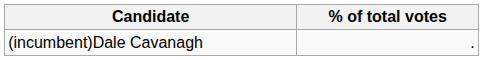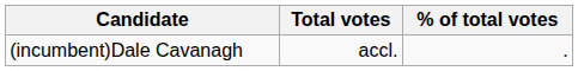+ column: Total votes | accl.
